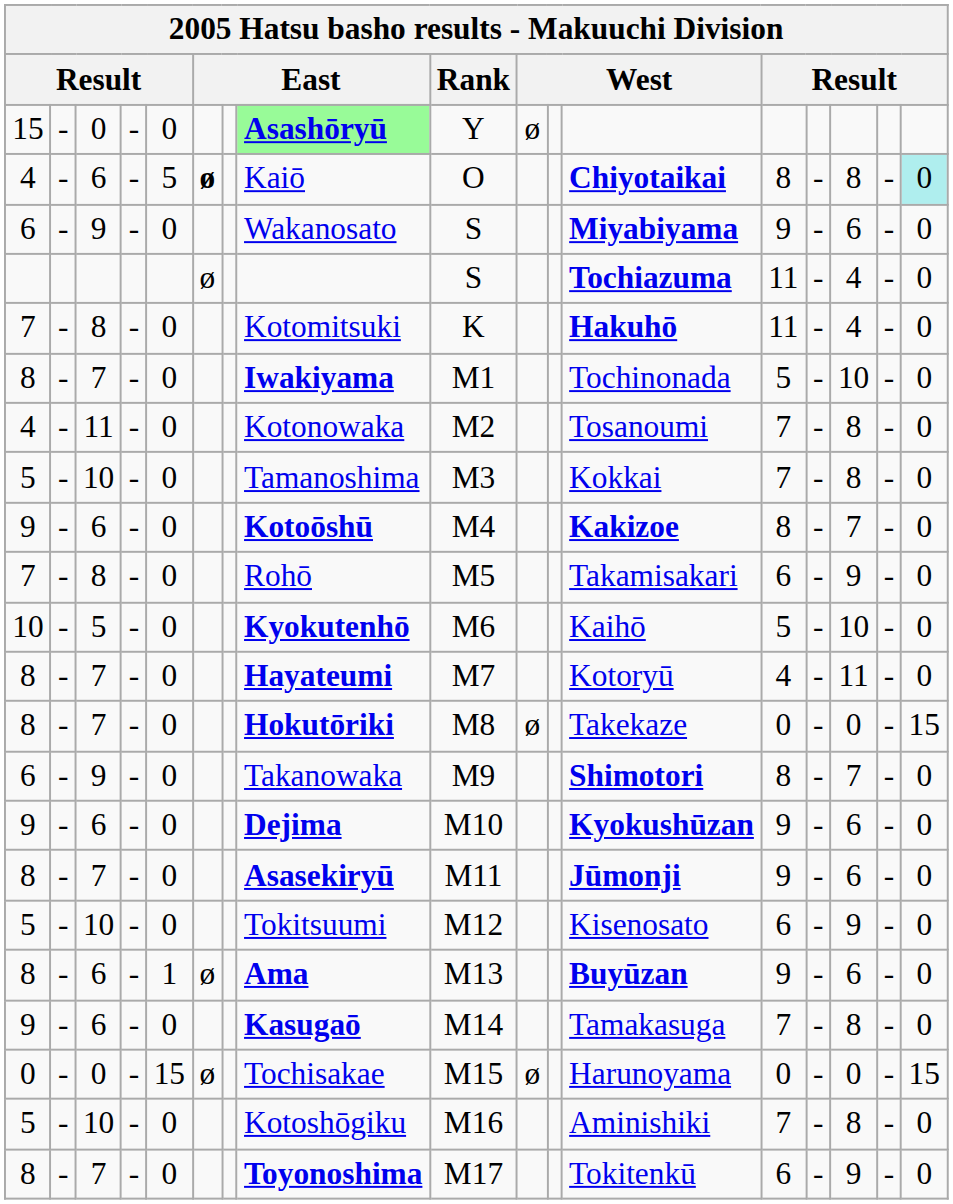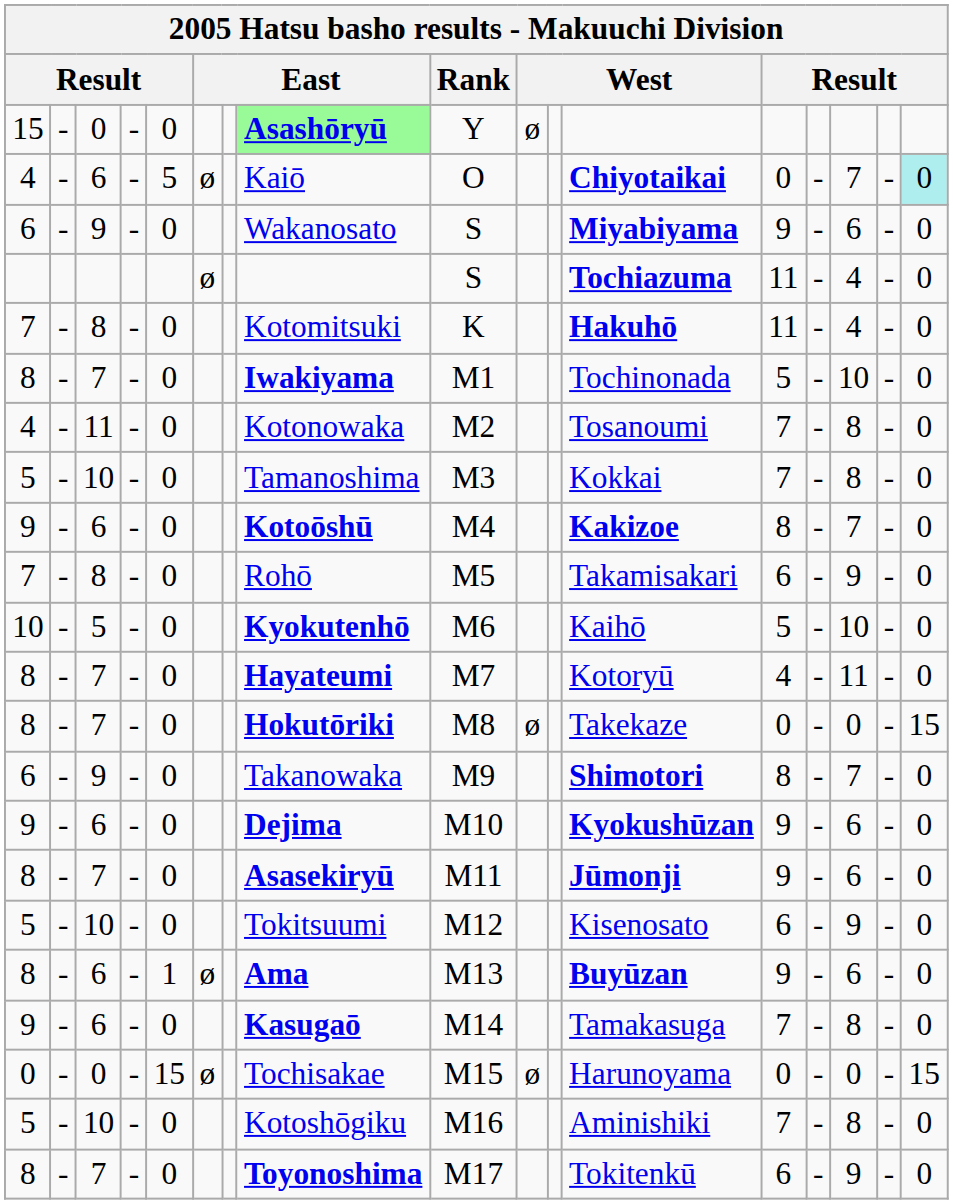4 / 6 | column 6: bold -> normal
4 / 6 | column 13: 8 -> 0
4 / 6 | column 15: 8 -> 7
